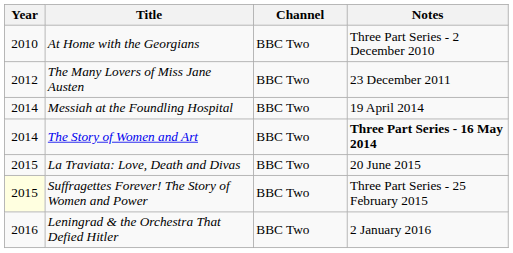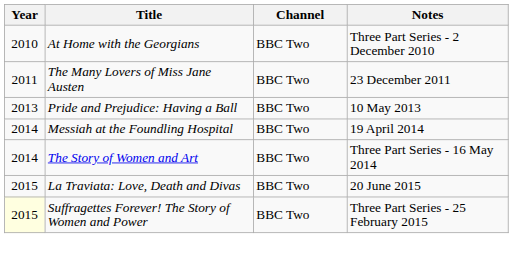The Many Lovers of Miss Jane Austen | Year: 2012 -> 2011
+ row: 2013 | Pride and Prejudice: Having a Ball | BBC Two | 10 May 2013
The Story of Women and Art | Notes: bold -> normal
- row: 2016 | Leningrad & the Orchestra That Defied Hitler | BBC Two | 2 January 2016
